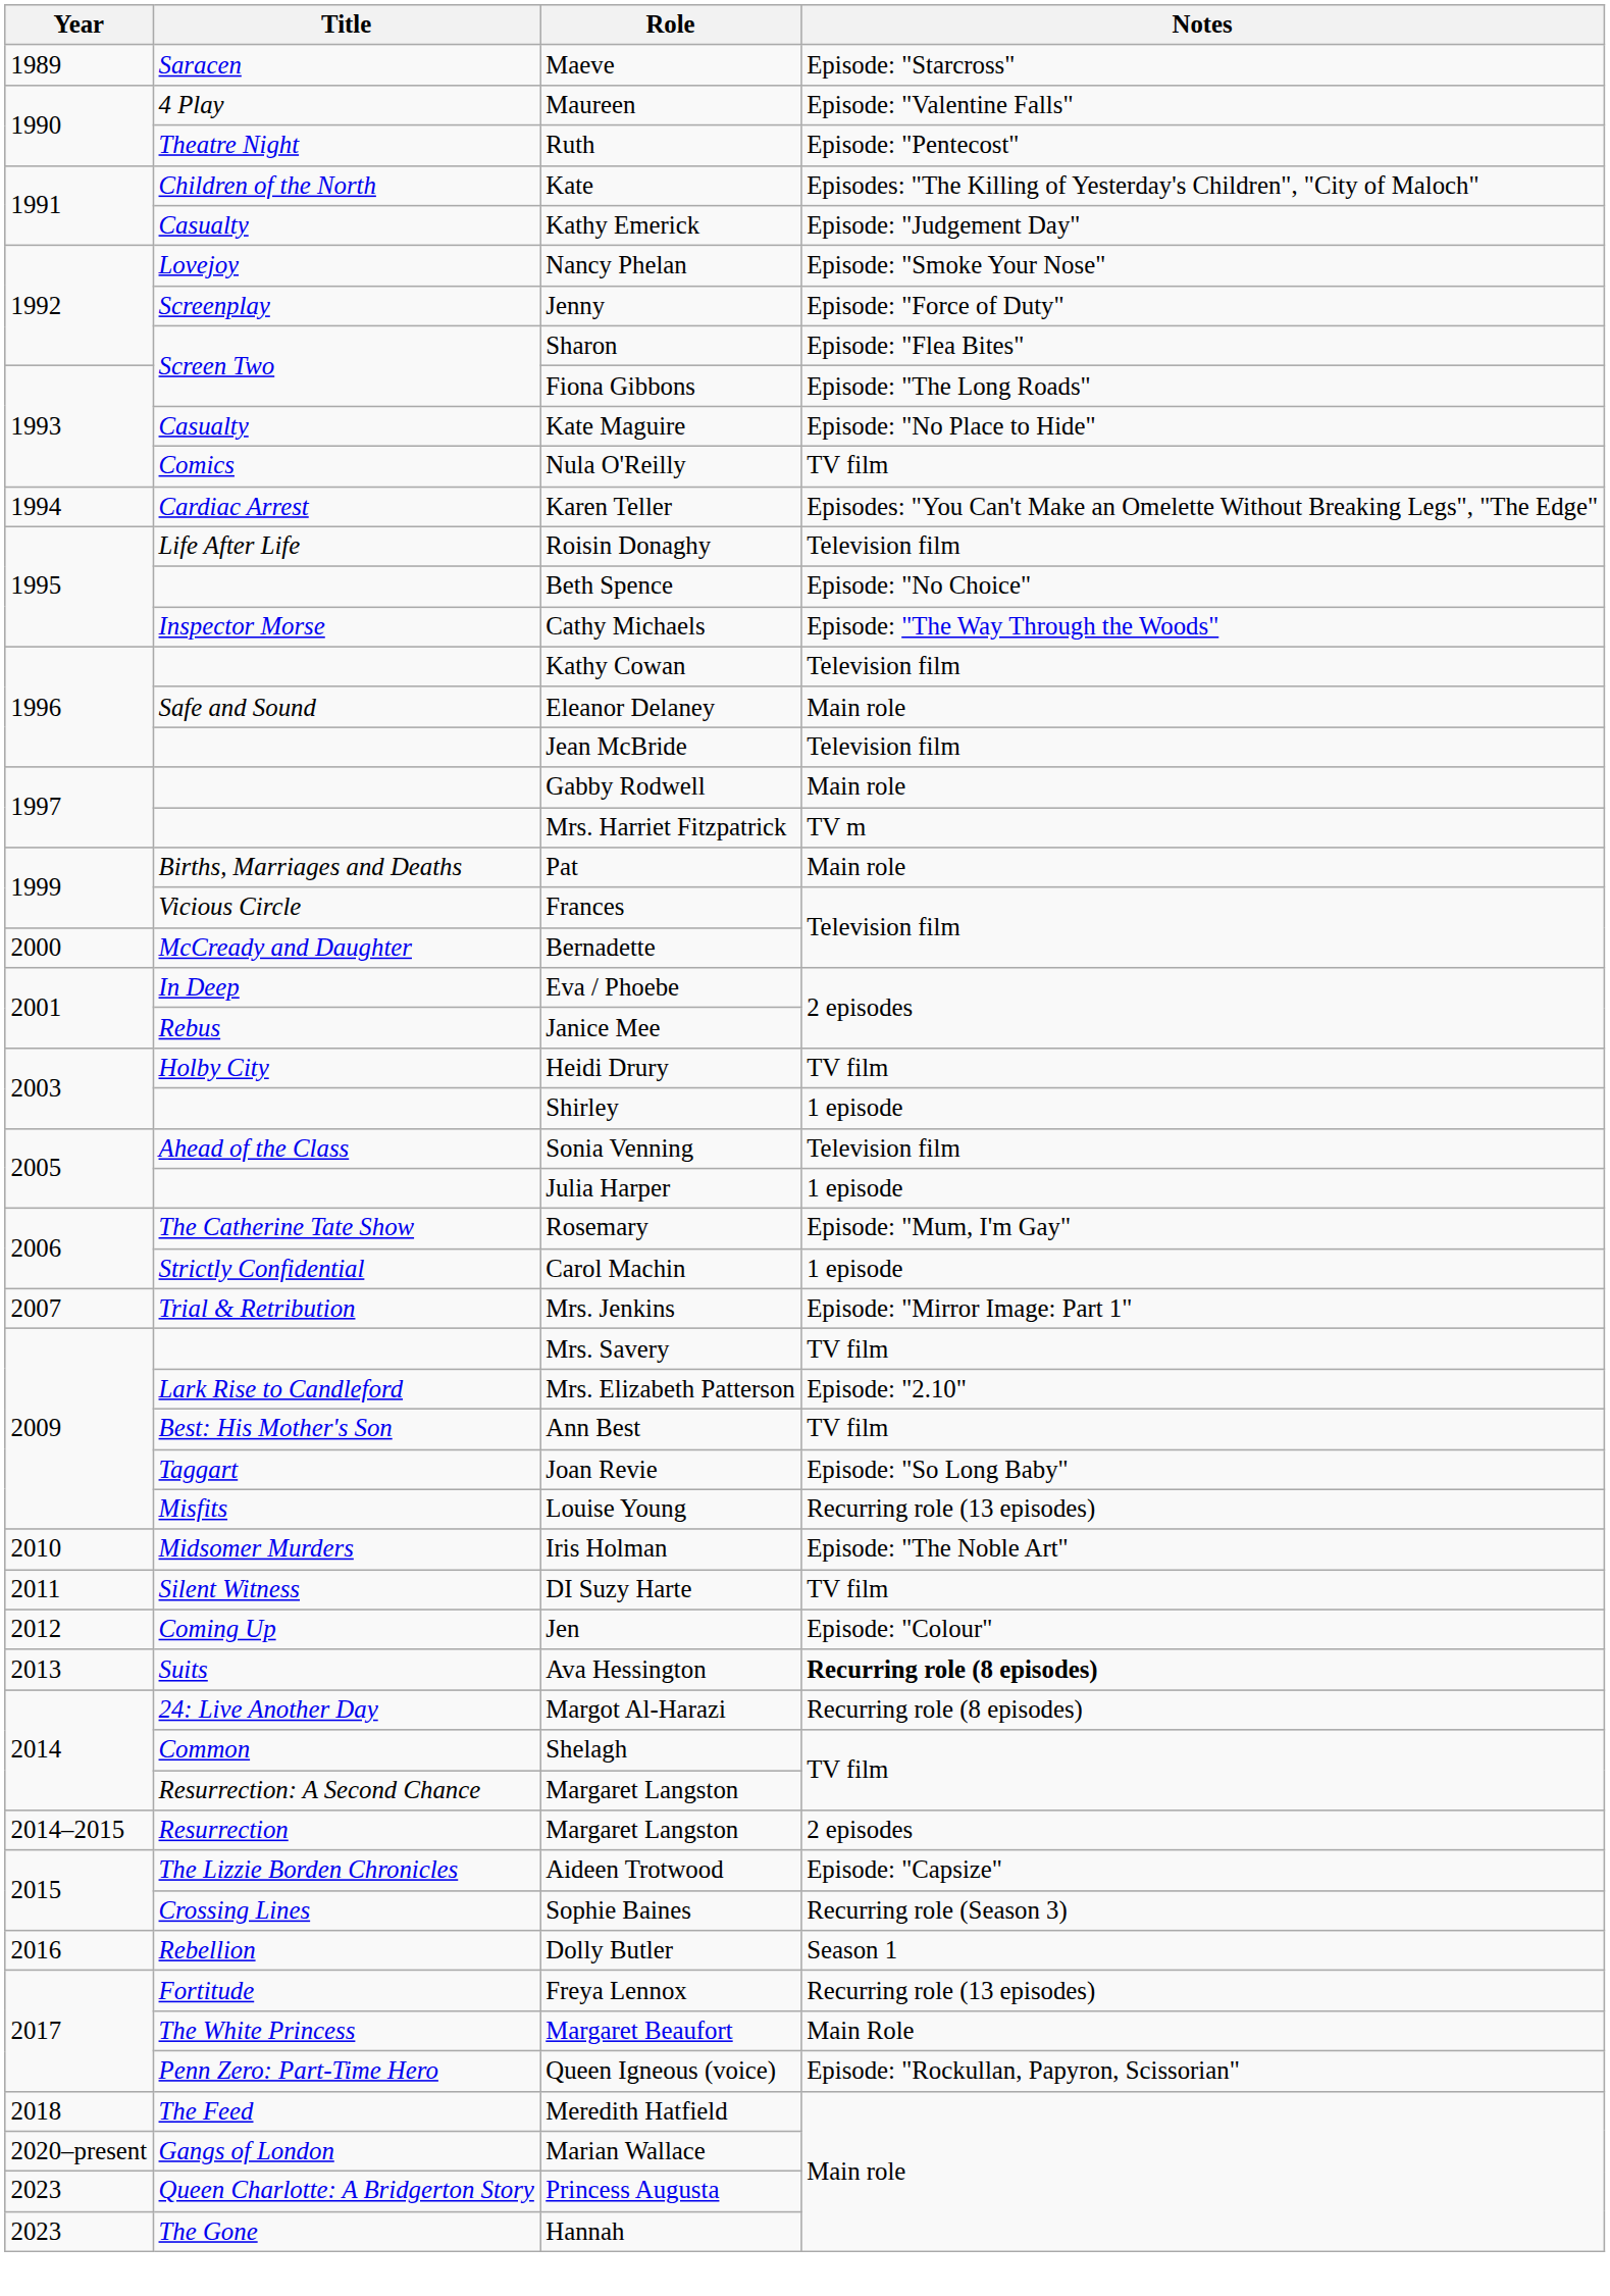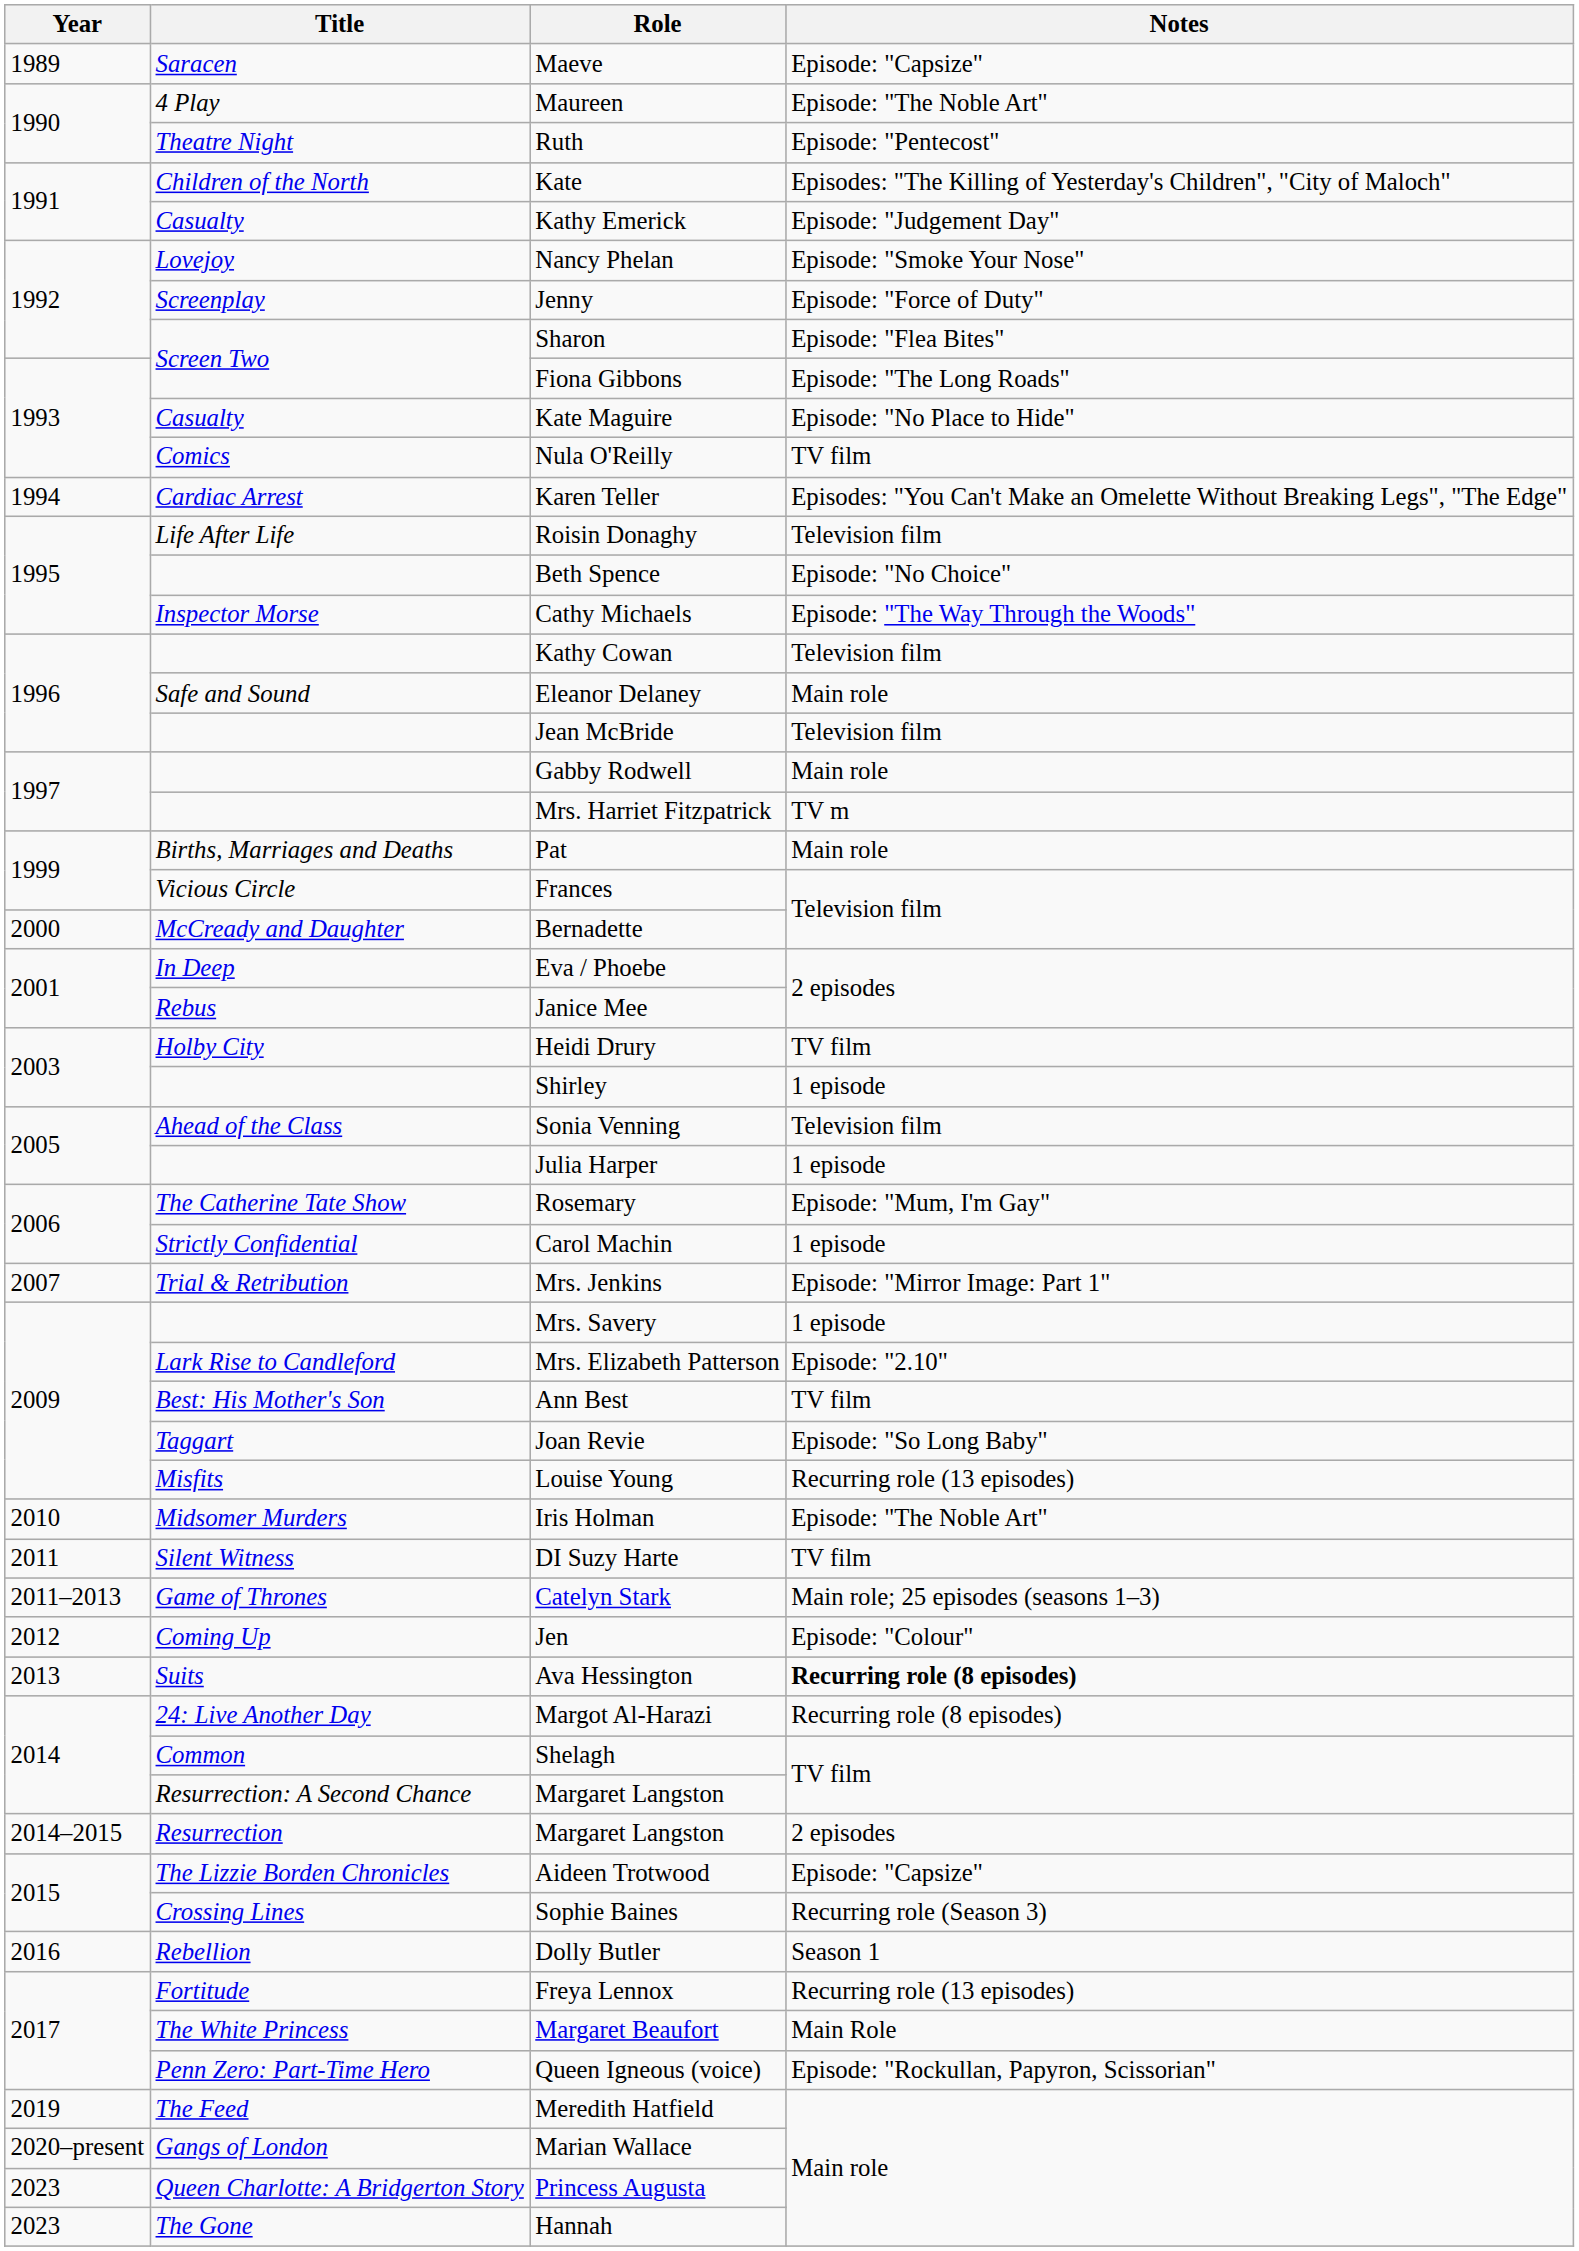Maeve | Notes: Episode: "Starcross" -> Episode: "Capsize"
Maureen | Notes: Episode: "Valentine Falls" -> Episode: "The Noble Art"
Mrs. Savery | Notes: TV film -> 1 episode
+ row: 2011–2013 | Game of Thrones | Catelyn Stark | Main role; 25 episodes (seasons 1–3)
Meredith Hatfield | Year: 2018 -> 2019
